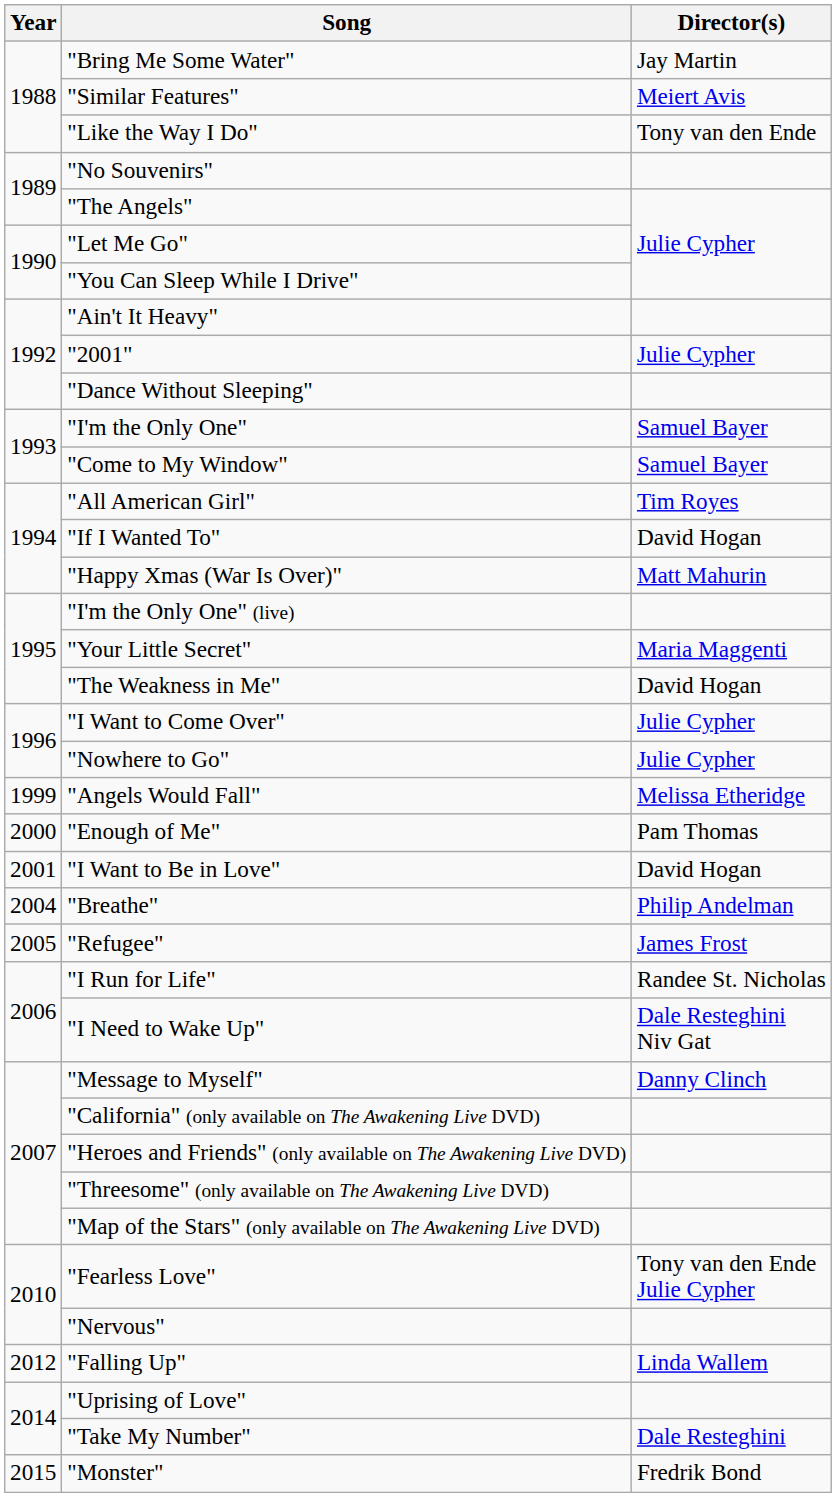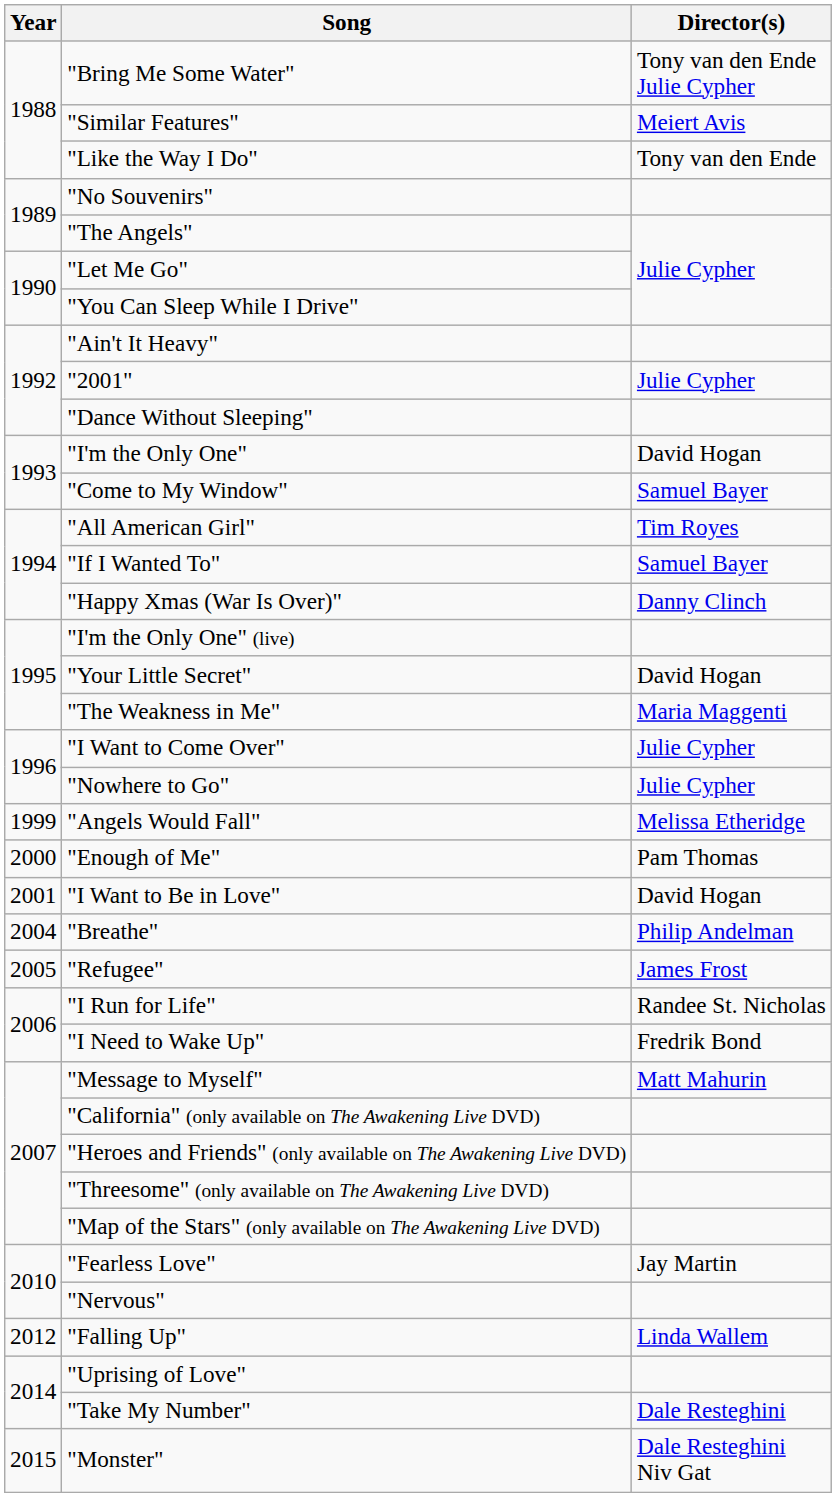"Bring Me Some Water" | Director(s): Jay Martin -> Tony van den Ende Julie Cypher
"I'm the Only One" | Director(s): Samuel Bayer -> David Hogan
"If I Wanted To" | Director(s): David Hogan -> Samuel Bayer
"Happy Xmas (War Is Over)" | Director(s): Matt Mahurin -> Danny Clinch
"Your Little Secret" | Director(s): Maria Maggenti -> David Hogan
"The Weakness in Me" | Director(s): David Hogan -> Maria Maggenti
"I Need to Wake Up" | Director(s): Dale Resteghini Niv Gat -> Fredrik Bond
"Message to Myself" | Director(s): Danny Clinch -> Matt Mahurin
"Fearless Love" | Director(s): Tony van den Ende Julie Cypher -> Jay Martin
"Monster" | Director(s): Fredrik Bond -> Dale Resteghini Niv Gat
